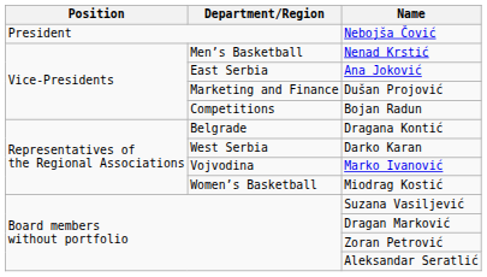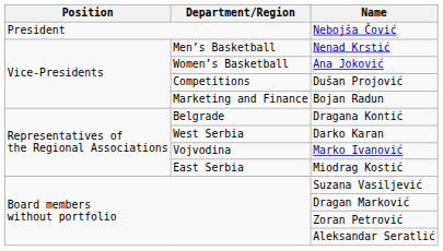Ana Joković | Department/Region: East Serbia -> Women’s Basketball
Dušan Projović | Department/Region: Marketing and Finance -> Competitions
Bojan Radun | Department/Region: Competitions -> Marketing and Finance
Miodrag Kostić | Department/Region: Women’s Basketball -> East Serbia
